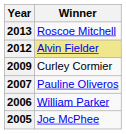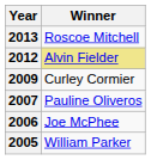2006 | Winner: William Parker -> Joe McPhee
2005 | Winner: Joe McPhee -> William Parker
